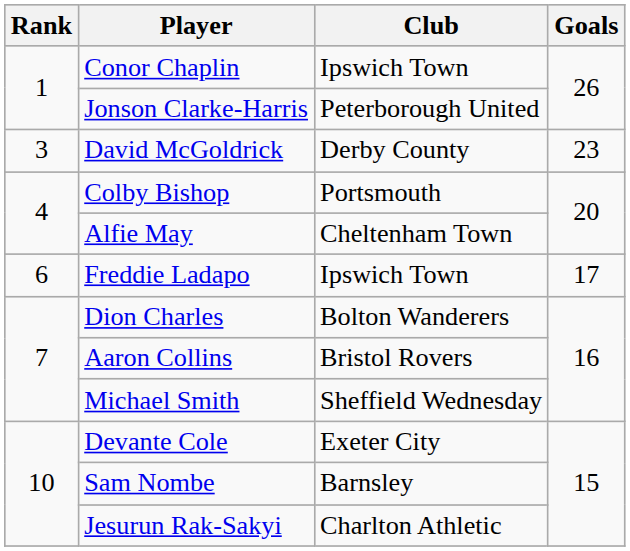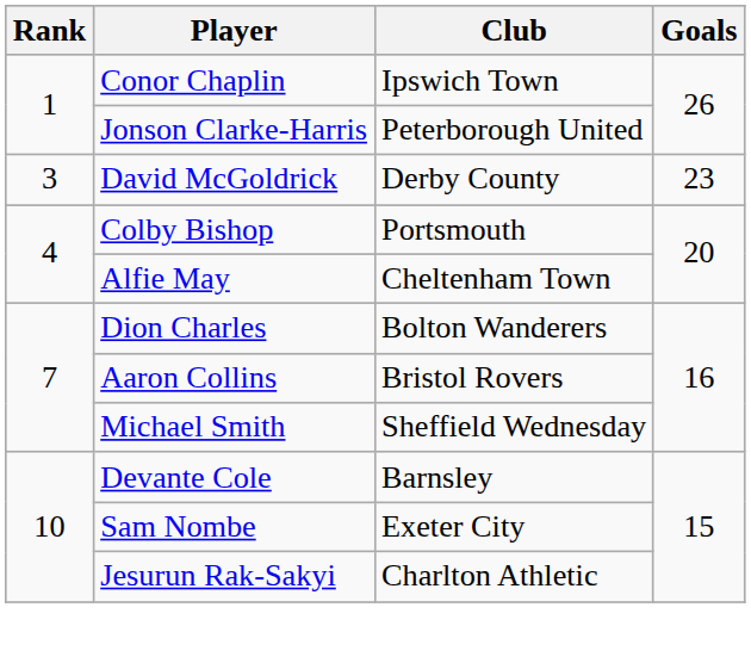- row: 6 | Freddie Ladapo | Ipswich Town | 17
Devante Cole | Club: Exeter City -> Barnsley
Sam Nombe | Club: Barnsley -> Exeter City
